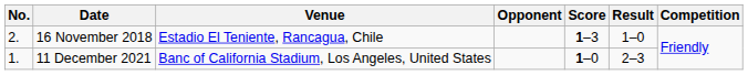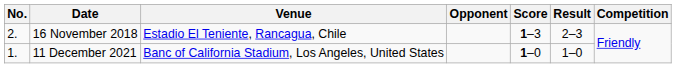16 November 2018 | Result: 1–0 -> 2–3
11 December 2021 | Result: 2–3 -> 1–0
